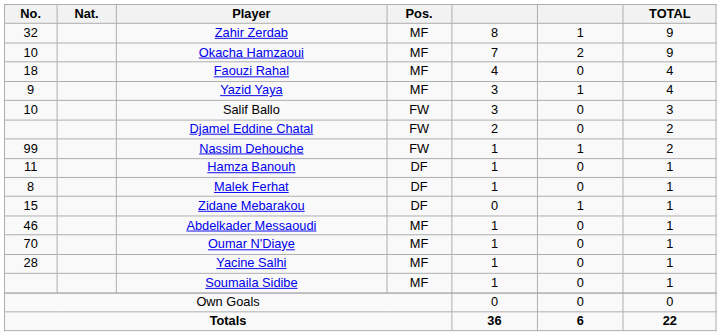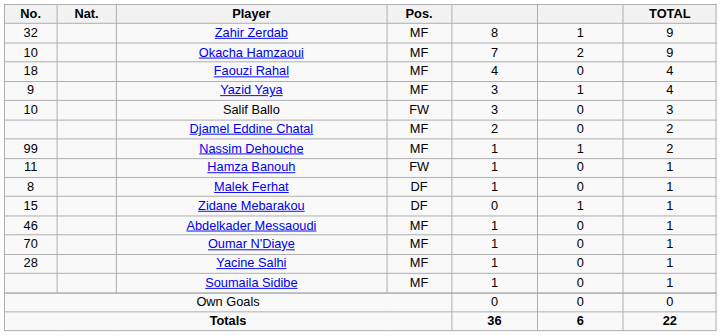Djamel Eddine Chatal | Pos.: FW -> MF
Nassim Dehouche | Pos.: FW -> MF
Hamza Banouh | Pos.: DF -> FW
